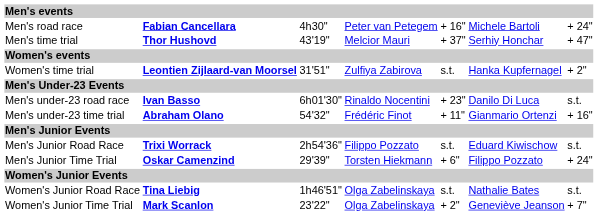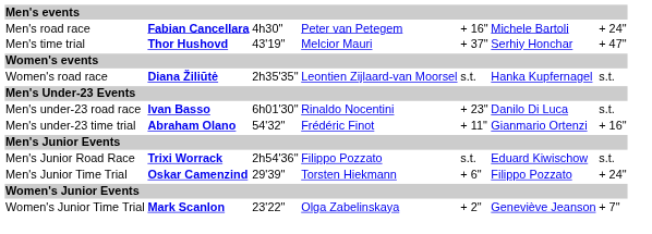+ row: Women's road race | Diana Žiliūtė | 2h35'35" | Leontien Zijlaard-van Moorsel | s.t. | Hanka Kupfernagel | s.t.
- row: Women's time trial | Leontien Zijlaard-van Moorsel | 31'51" | Zulfiya Zabirova | s.t. | Hanka Kupfernagel | + 2"
- row: Women's Junior Road Race | Tina Liebig | 1h46'51" | Olga Zabelinskaya | s.t. | Nathalie Bates | s.t.
